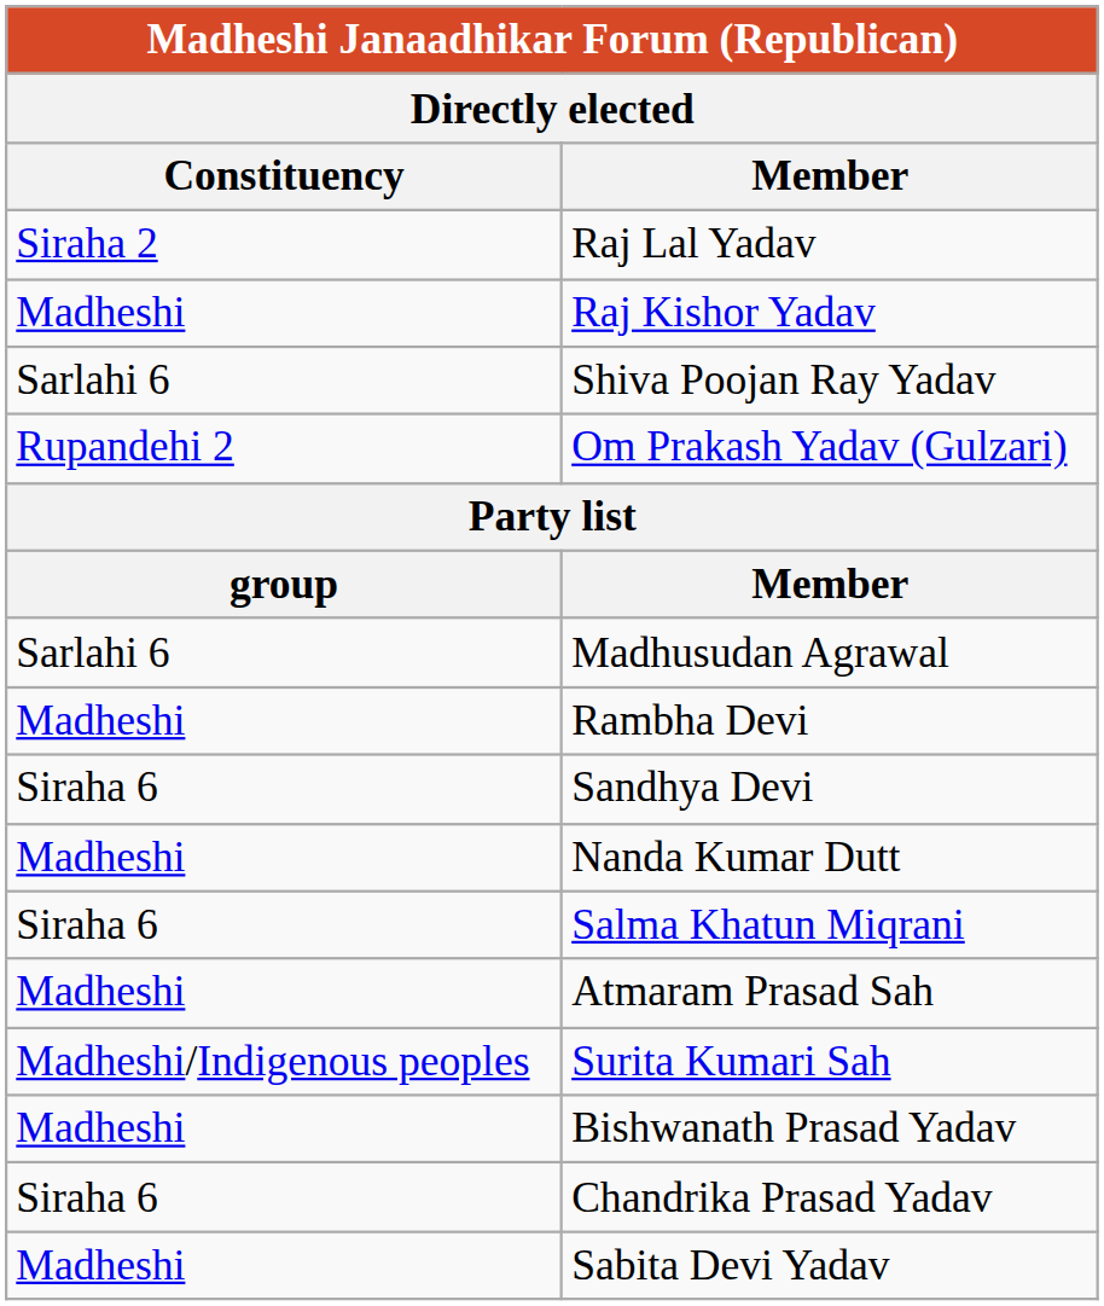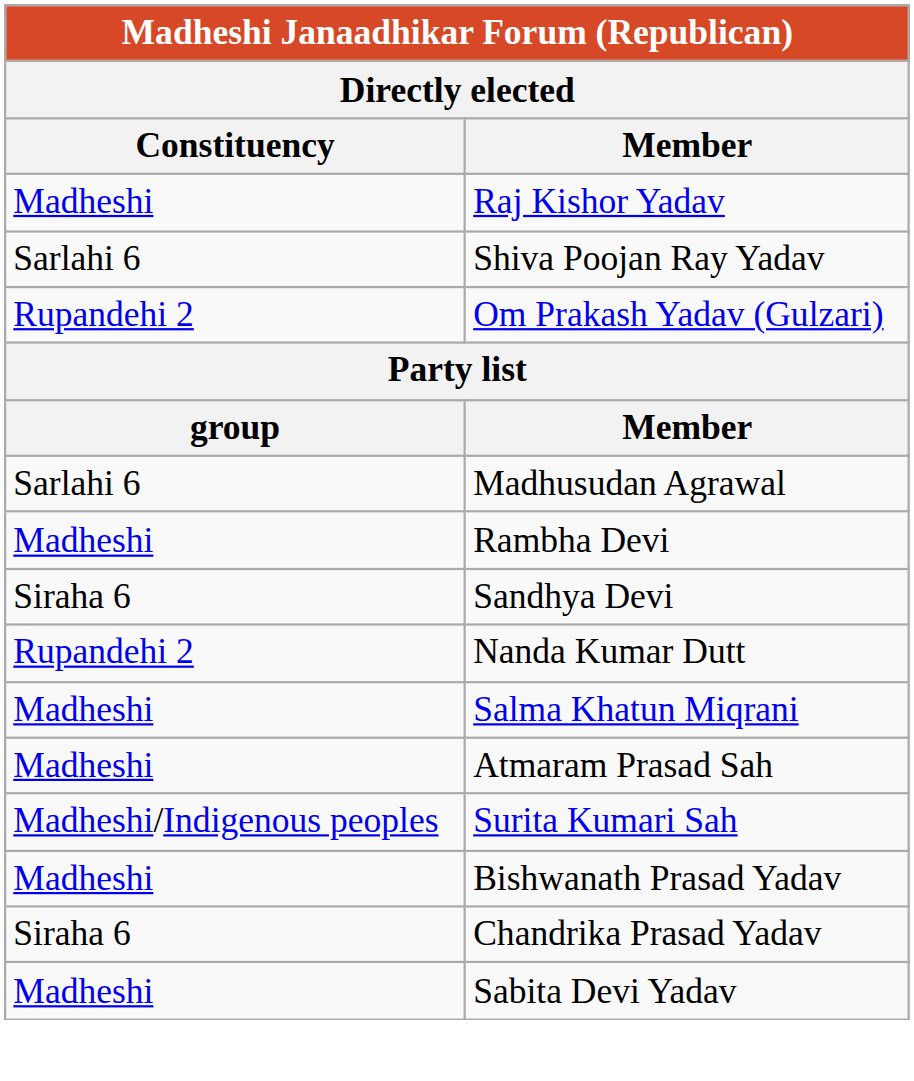- row: Siraha 2 | Raj Lal Yadav
Nanda Kumar Dutt | Constituency: Madheshi -> Rupandehi 2
Salma Khatun Miqrani | Constituency: Siraha 6 -> Madheshi
